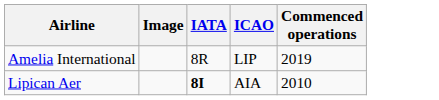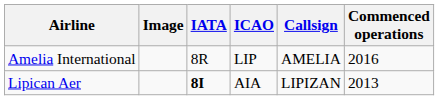+ column: Callsign | AMELIA | LIPIZAN
Amelia International | Commenced operations: 2019 -> 2016
Lipican Aer | Commenced operations: 2010 -> 2013
